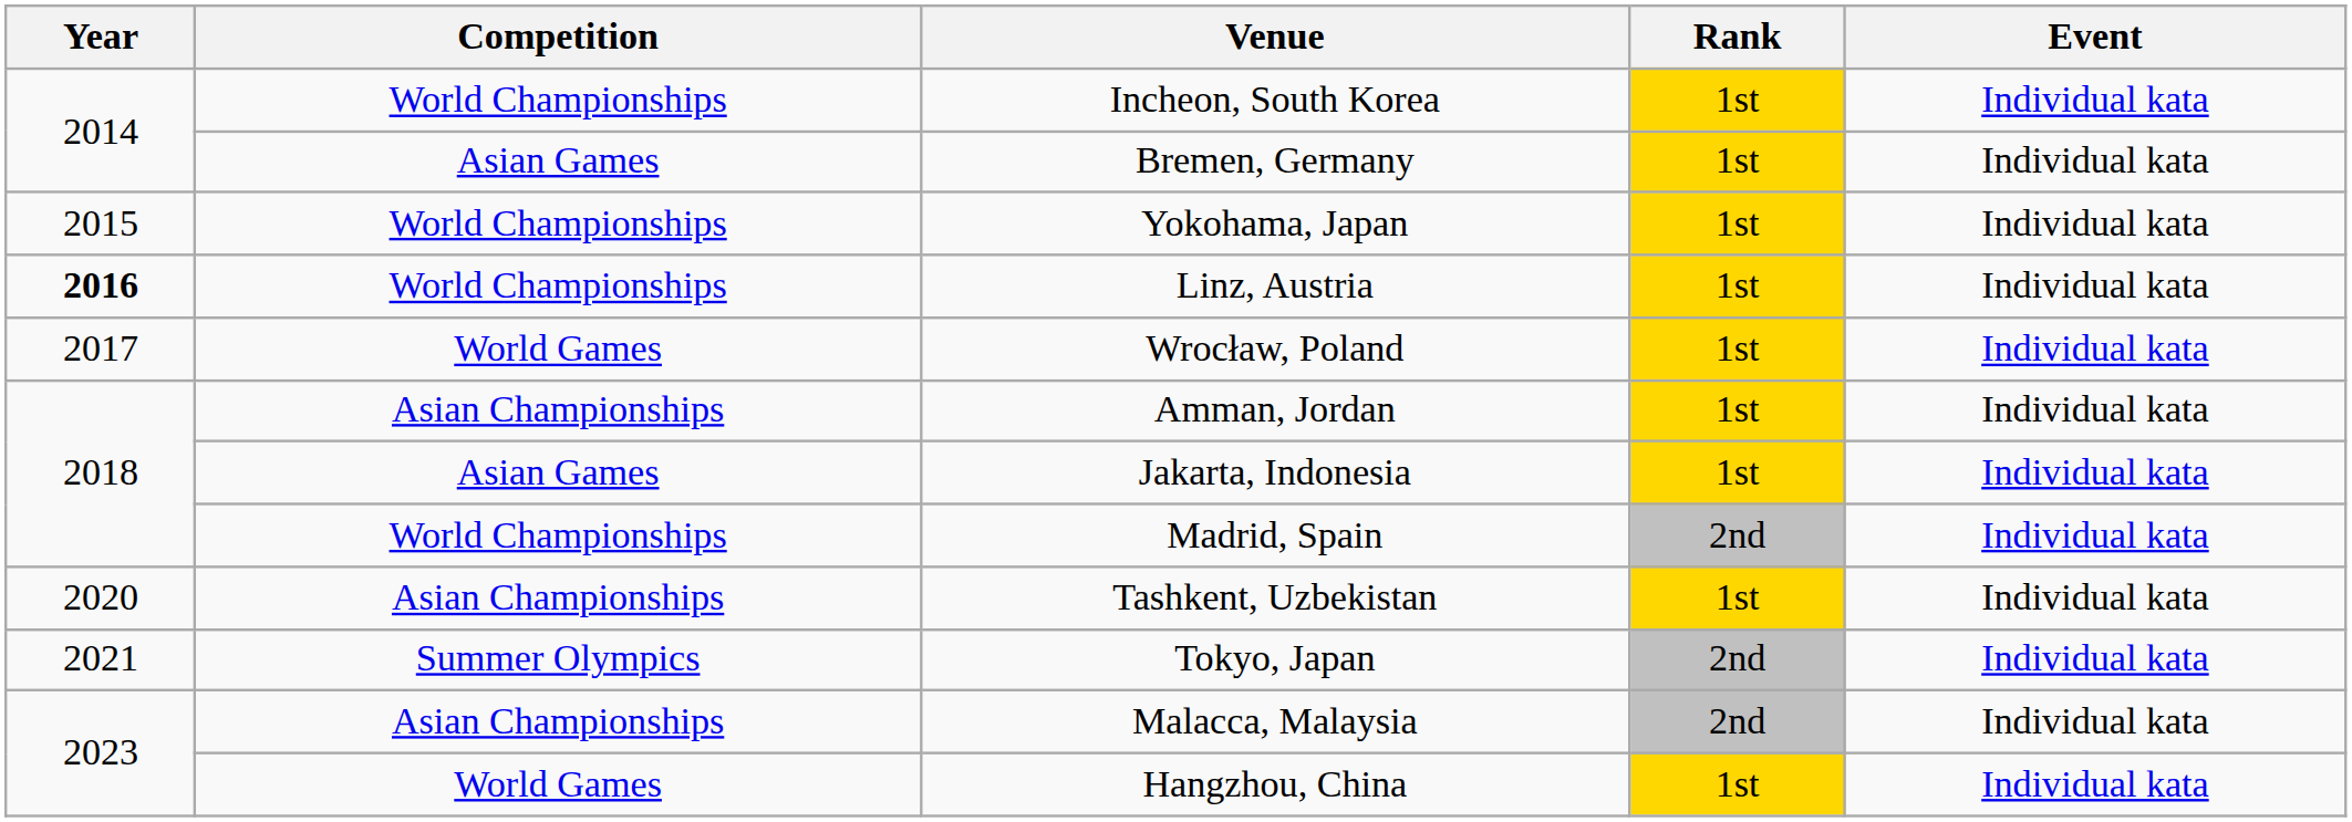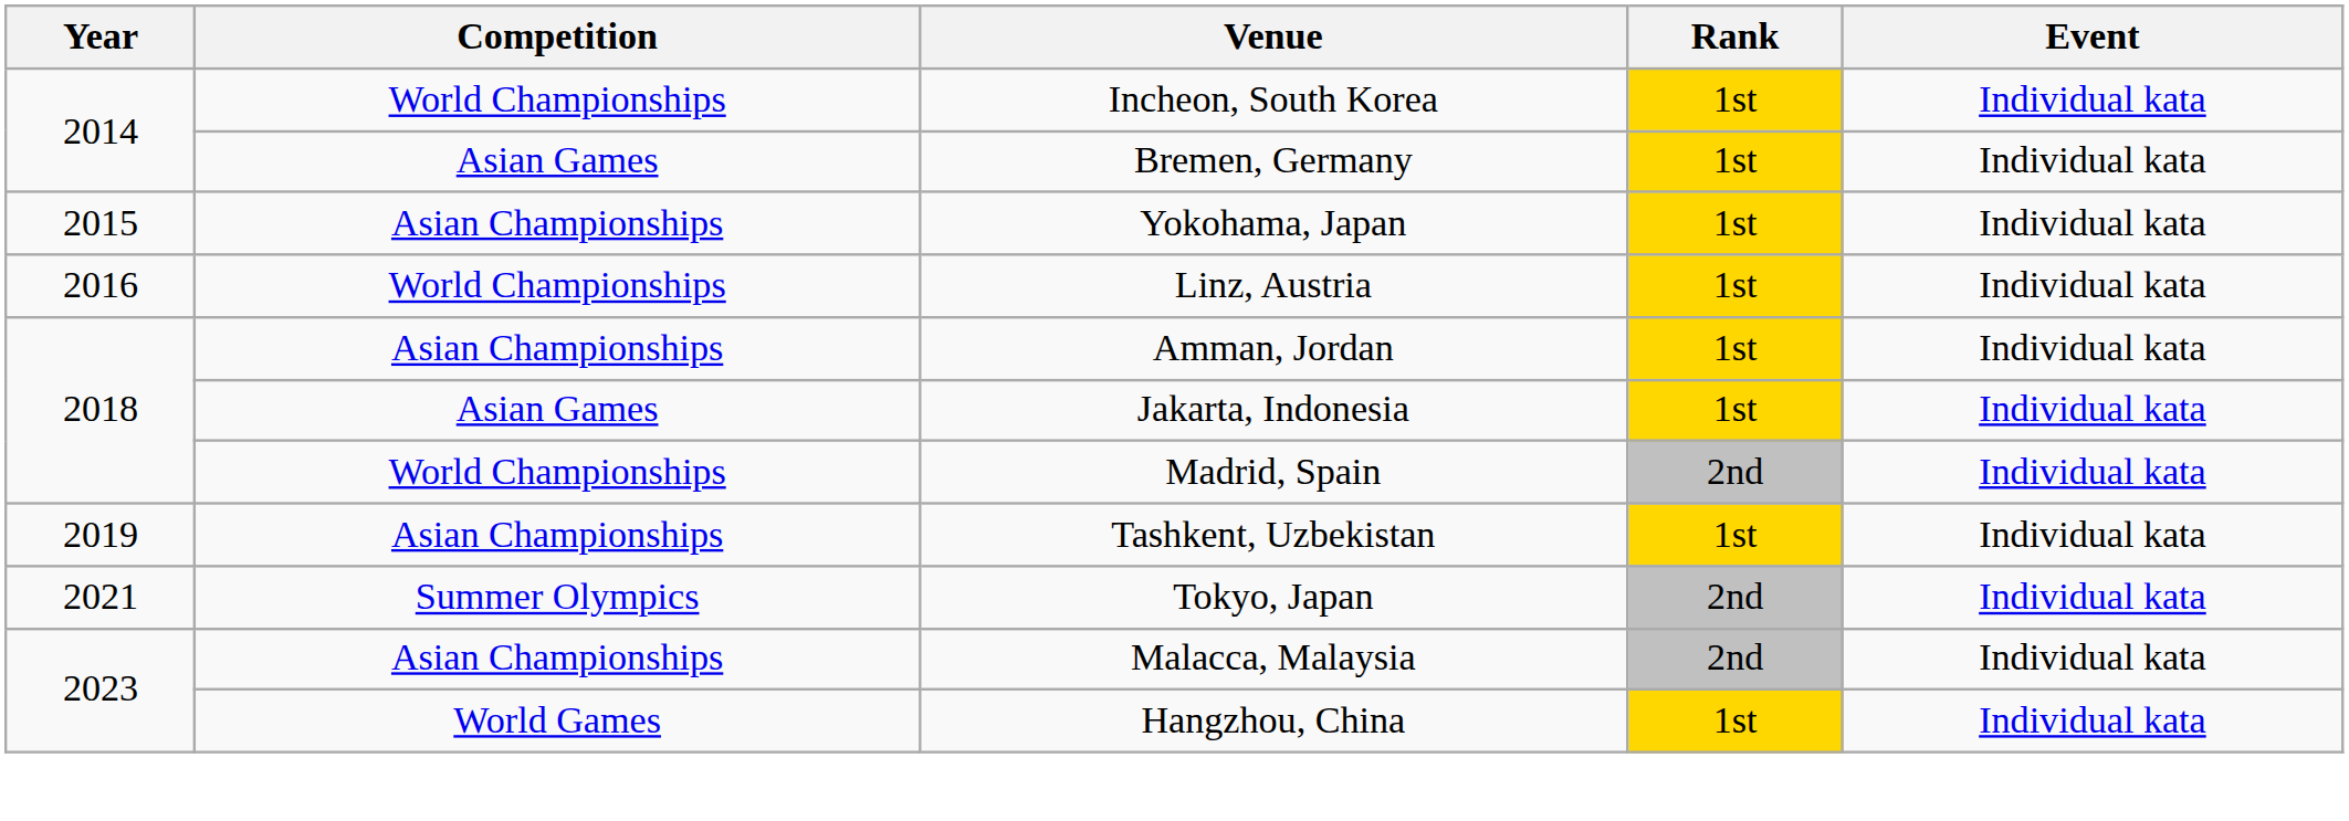Yokohama, Japan | Competition: World Championships -> Asian Championships
Linz, Austria | Year: bold -> normal
- row: 2017 | World Games | Wrocław, Poland | 1st | Individual kata
Tashkent, Uzbekistan | Year: 2020 -> 2019
